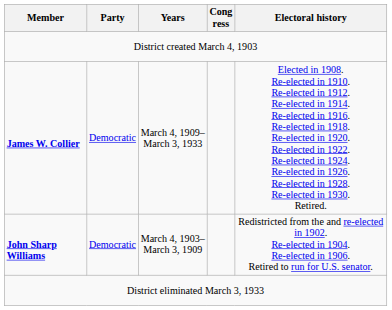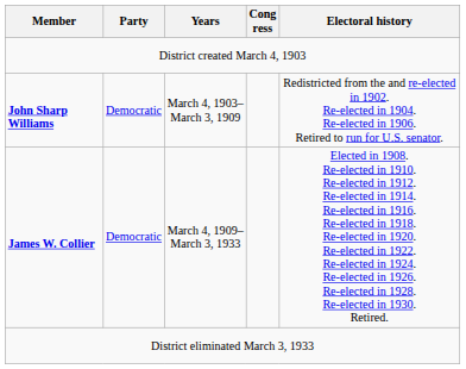rows swapped: John Sharp Williams <-> James W. Collier
